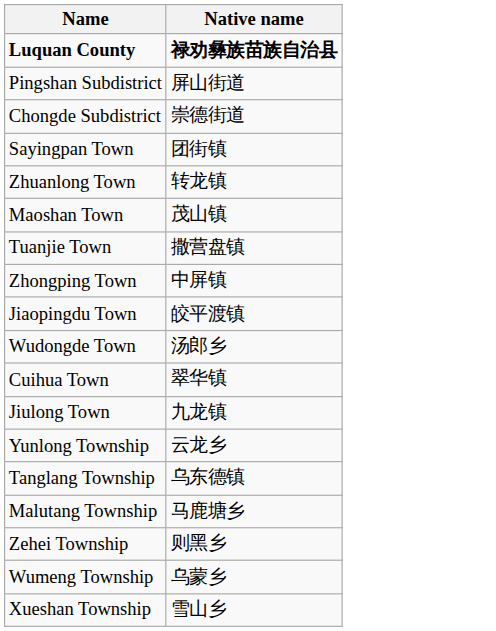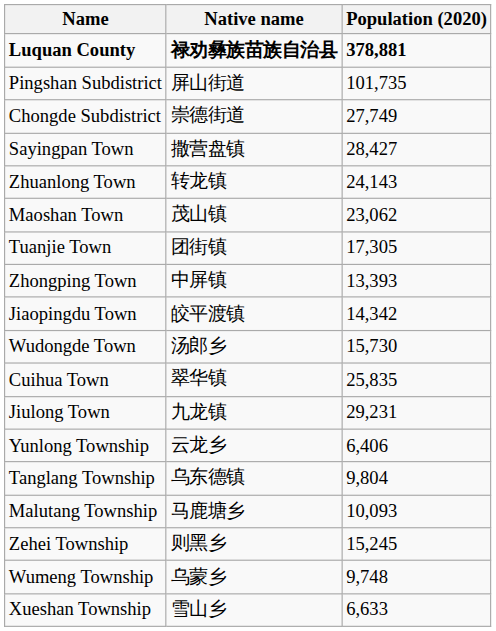+ column: Population (2020) | 378,881 | 101,735 | 27,749 | 28,427 | 24,143 | 23,062 | 17,305 | 13,393 | 14,342 | 15,730 | 25,835 | 29,231 | 6,406 | 9,804 | 10,093 | 15,245 | 9,748 | 6,633
Sayingpan Town | Native name: 团街镇 -> 撒营盘镇
Tuanjie Town | Native name: 撒营盘镇 -> 团街镇
